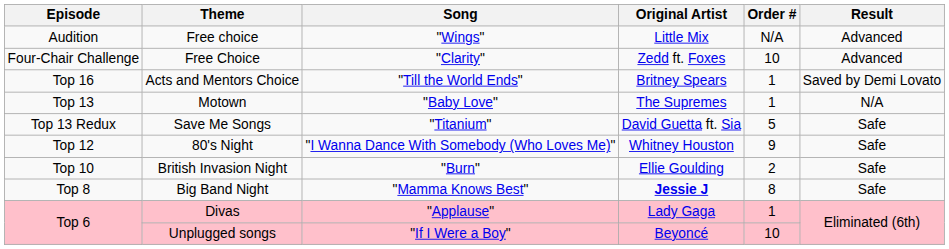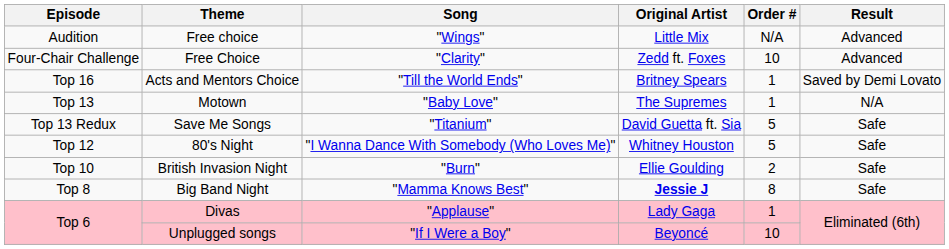80's Night | Order #: 9 -> 5
